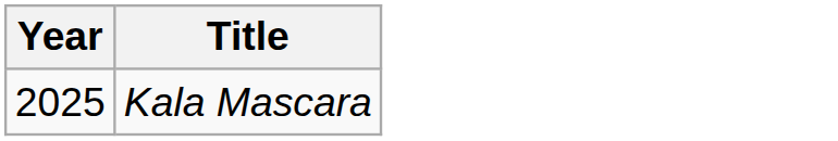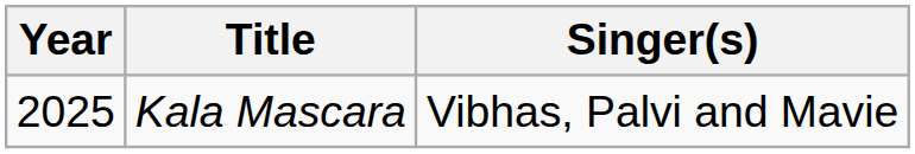+ column: Singer(s) | Vibhas, Palvi and Mavie
